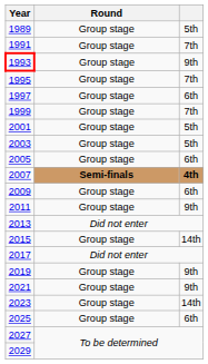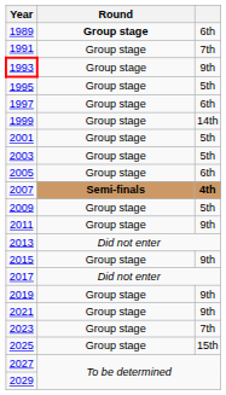1989 | Round: normal -> bold
1989 | column 3: 5th -> 6th
1995 | column 3: 7th -> 5th
1999 | column 3: 7th -> 14th
2009 | column 3: 6th -> 5th
2015 | column 3: 14th -> 9th
2023 | column 3: 14th -> 7th
2025 | column 3: 6th -> 15th
